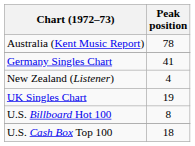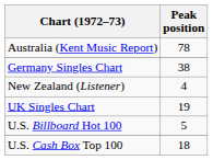Germany Singles Chart | Peak position: 41 -> 38
U.S. Billboard Hot 100 | Peak position: 8 -> 5
